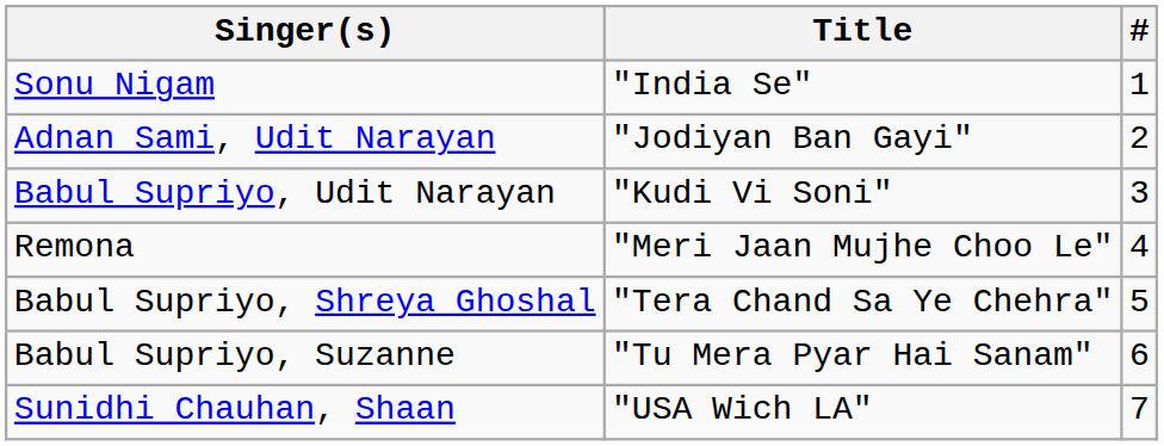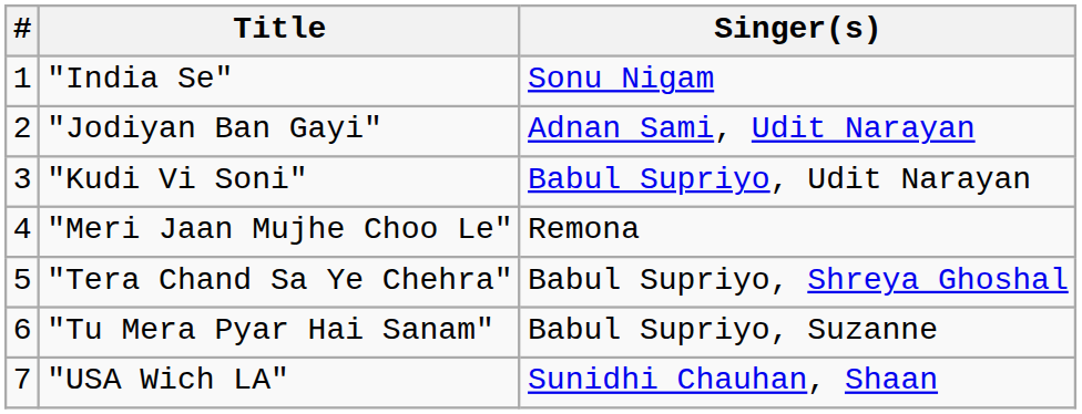columns swapped: # <-> Singer(s)
